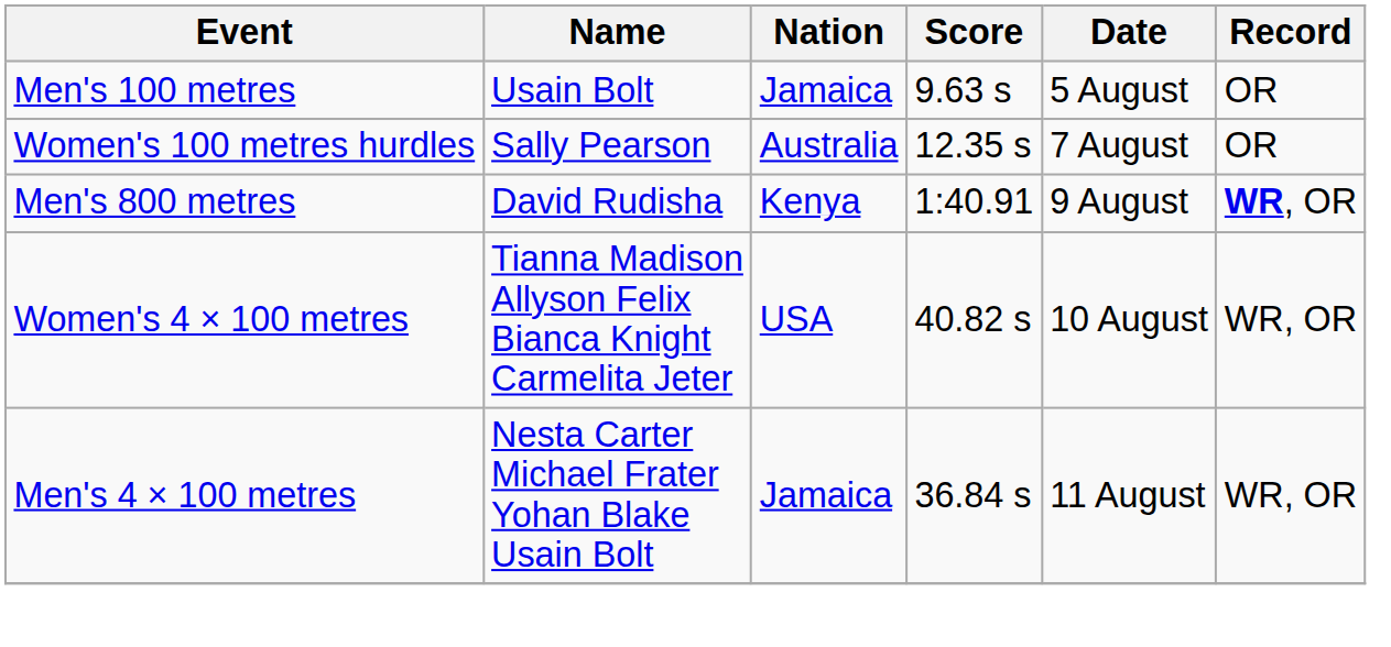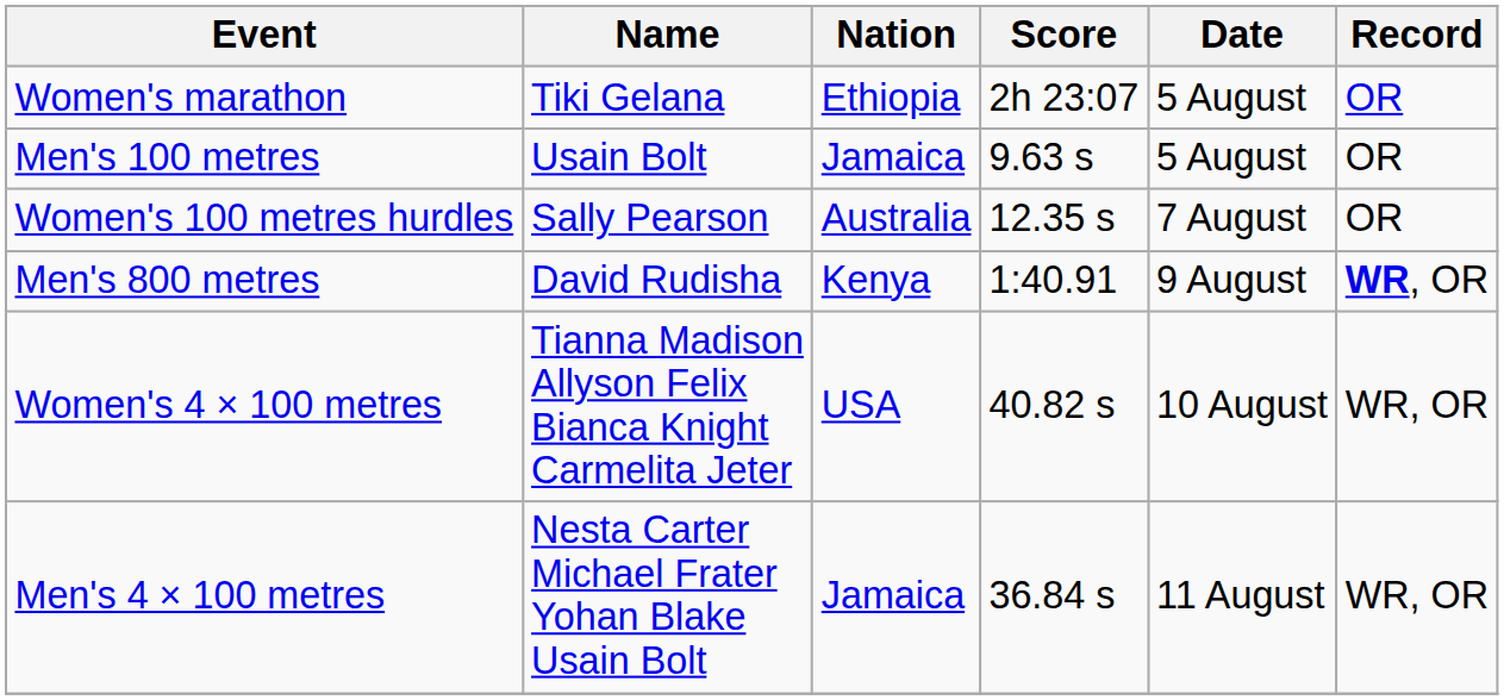+ row: Women's marathon | Tiki Gelana | Ethiopia | 2h 23:07 | 5 August | OR
